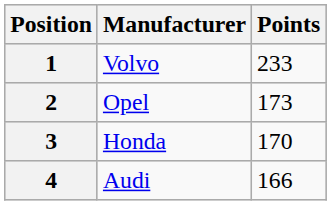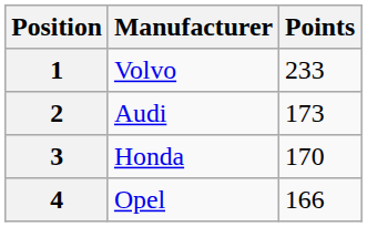2 | Manufacturer: Opel -> Audi
4 | Manufacturer: Audi -> Opel
